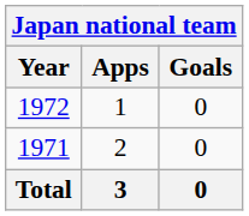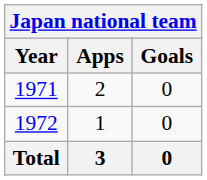rows swapped: 1971 <-> 1972
